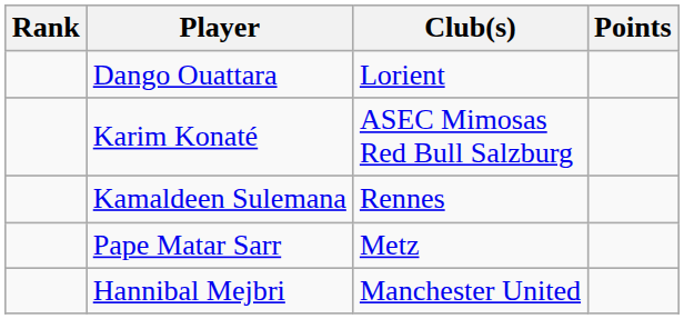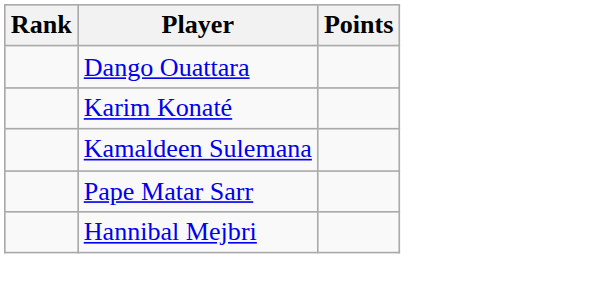- column: Club(s) | Lorient | ASEC Mimosas Red Bull Salzburg | Rennes | Metz | Manchester United
